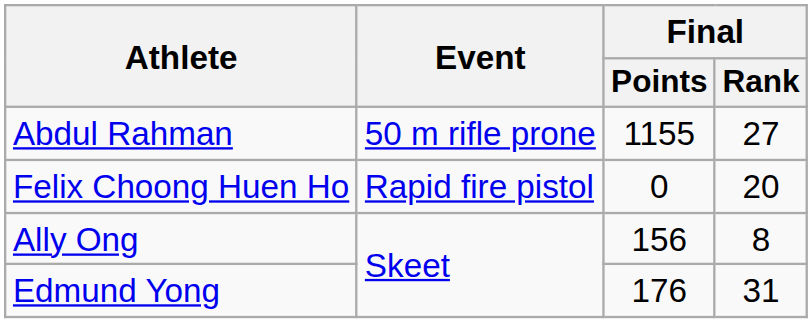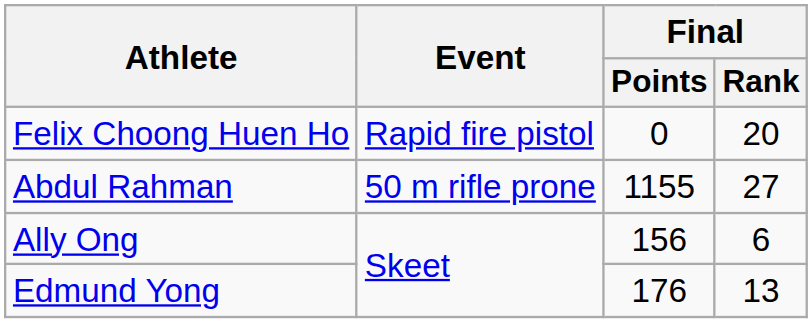rows swapped: Abdul Rahman <-> Felix Choong Huen Ho
Ally Ong | Final / Rank: 8 -> 6
Edmund Yong | Final / Rank: 31 -> 13
